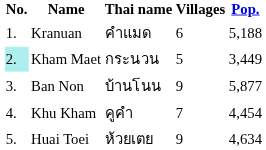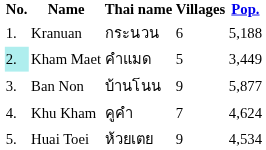Kranuan | Thai name: คำแมด -> กระนวน
Kham Maet | Thai name: กระนวน -> คำแมด
Khu Kham | Pop.: 4,454 -> 4,624
Huai Toei | Pop.: 4,634 -> 4,534
